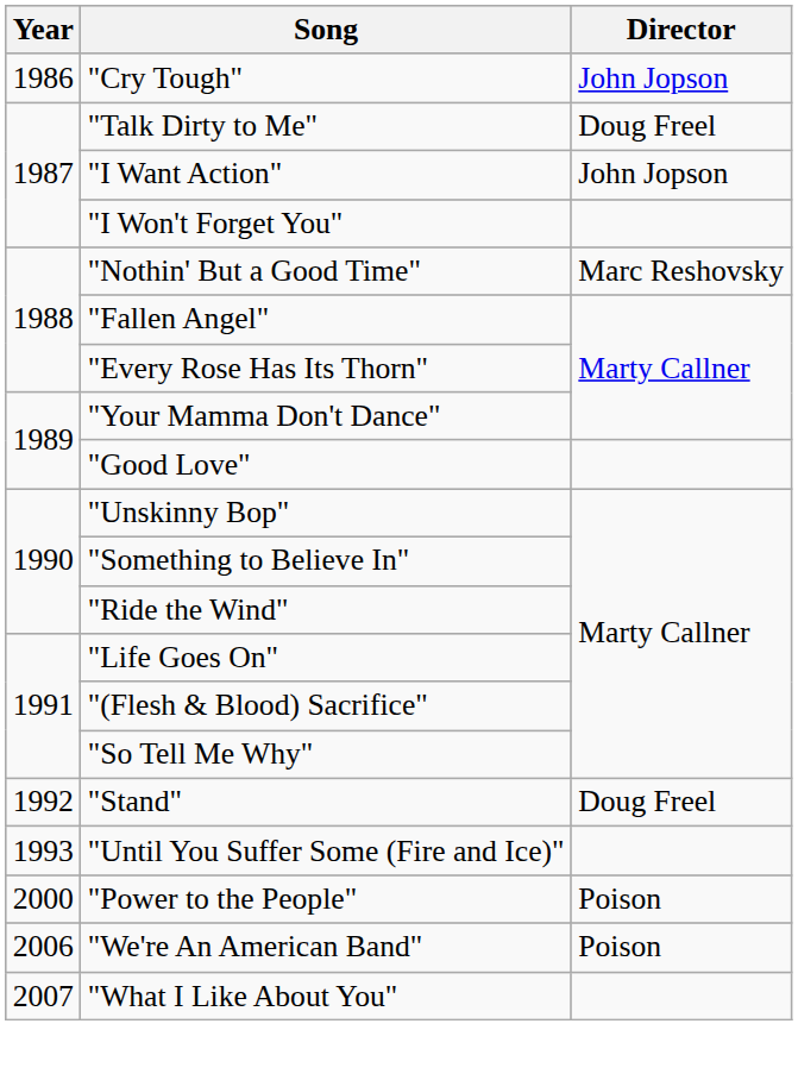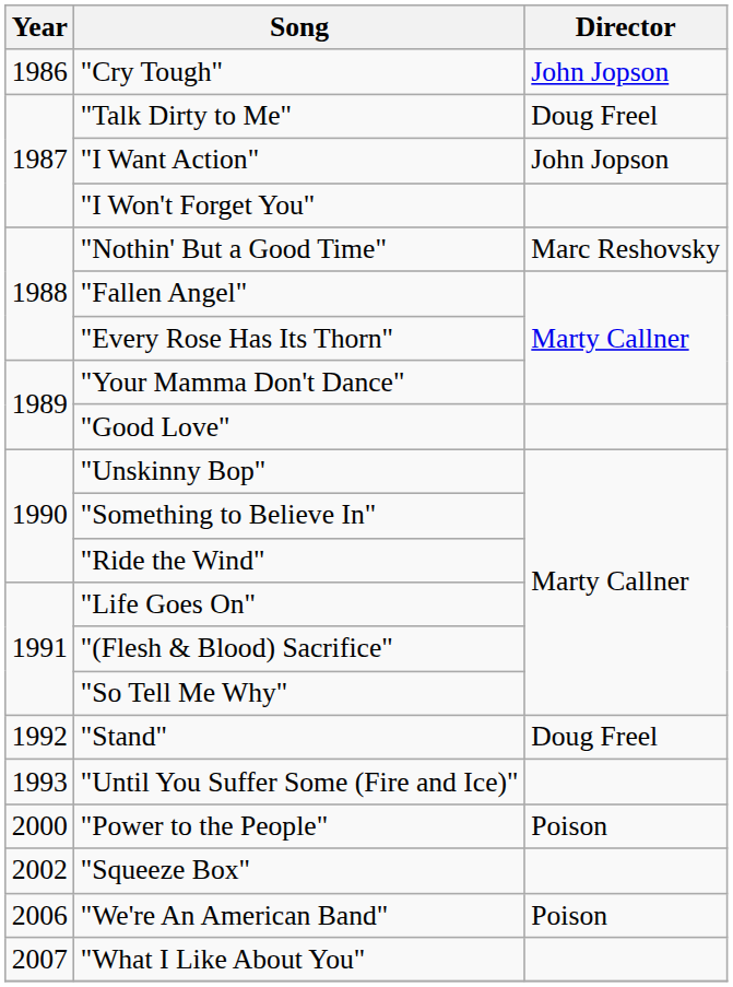+ row: 2002 | "Squeeze Box"
